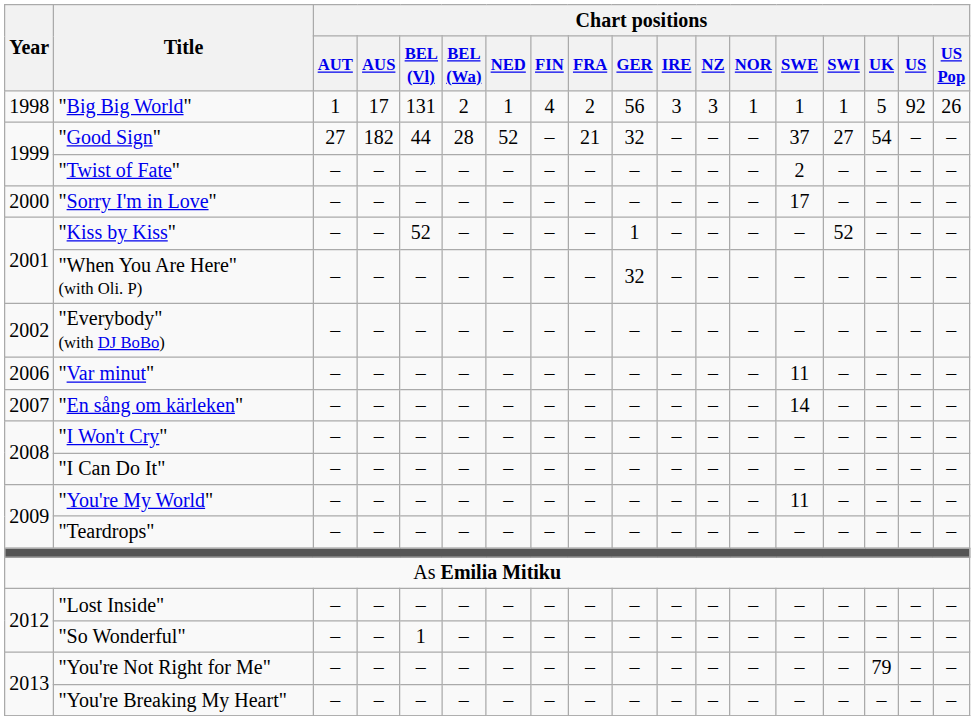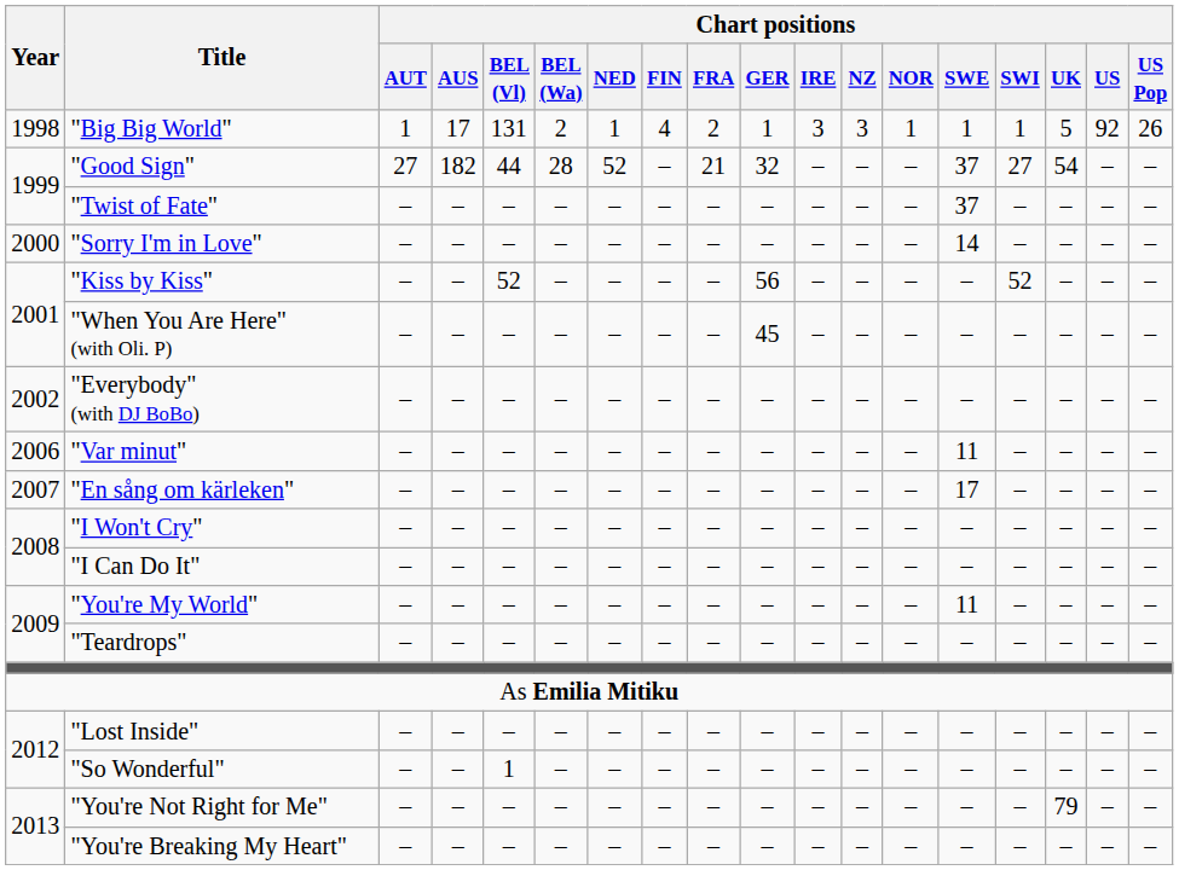"Big Big World" | Chart positions / GER: 56 -> 1
"Twist of Fate" | Chart positions / SWE: 2 -> 37
"Sorry I'm in Love" | Chart positions / SWE: 17 -> 14
"Kiss by Kiss" | Chart positions / GER: 1 -> 56
"When You Are Here" (with Oli. P) | Chart positions / GER: 32 -> 45
"En sång om kärleken" | Chart positions / SWE: 14 -> 17
